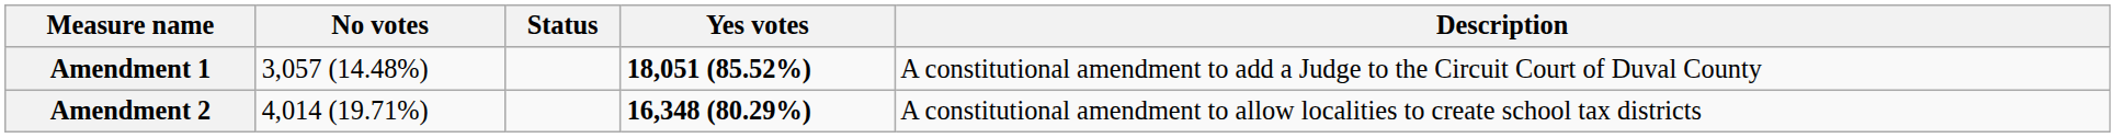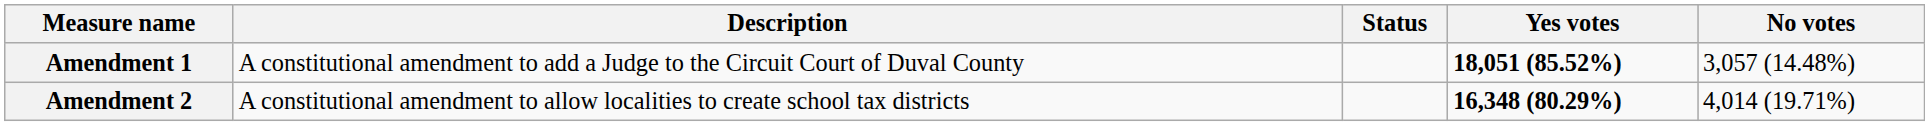columns swapped: Description <-> No votes
